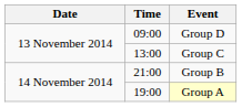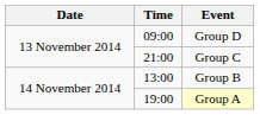Group C | Time: 13:00 -> 21:00
Group B | Time: 21:00 -> 13:00
